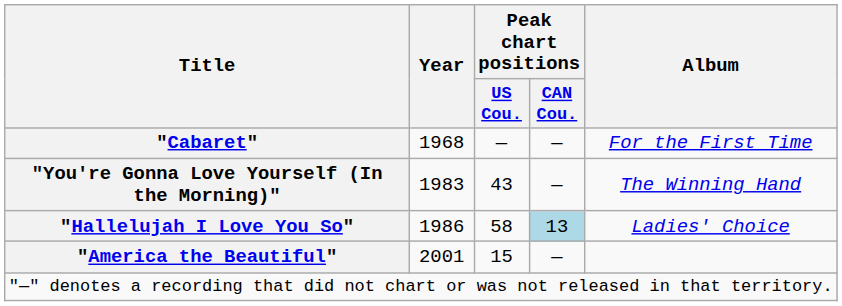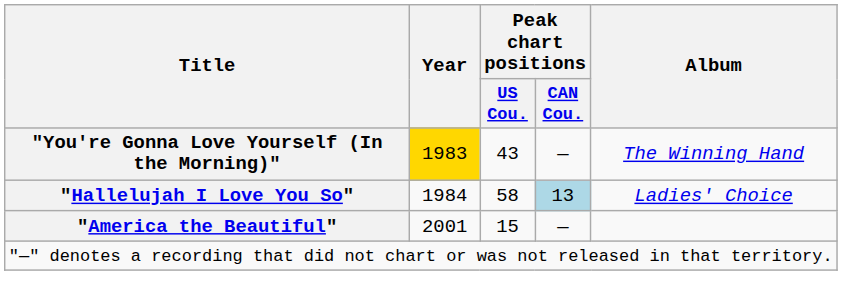- row: "Cabaret" | 1968 | — | — | For the First Time
"You're Gonna Love Yourself (In the Morning)" | Year: no background -> gold background
"Hallelujah I Love You So" | Year: 1986 -> 1984
